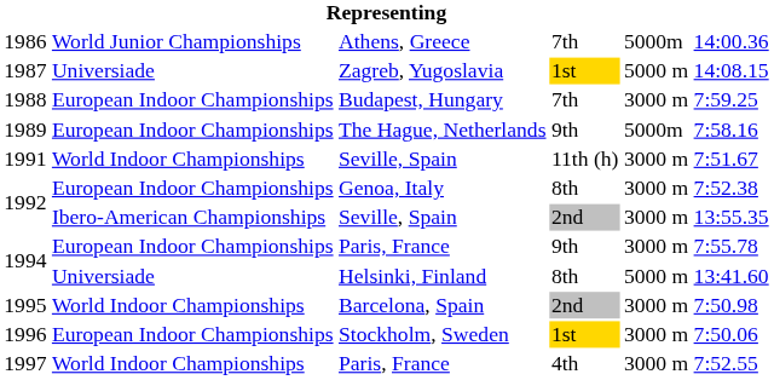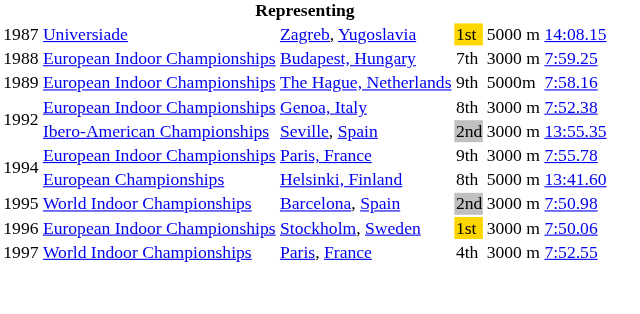- row: 1986 | World Junior Championships | Athens, Greece | 7th | 5000m | 14:00.36
- row: 1991 | World Indoor Championships | Seville, Spain | 11th (h) | 3000 m | 7:51.67
1994 / Helsinki, Finland | column 2: Universiade -> European Championships
